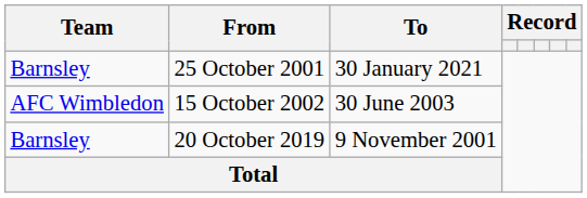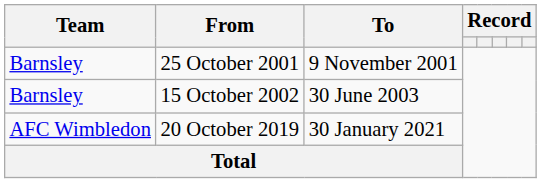25 October 2001 | To: 30 January 2021 -> 9 November 2001
15 October 2002 | Team: AFC Wimbledon -> Barnsley
20 October 2019 | Team: Barnsley -> AFC Wimbledon
20 October 2019 | To: 9 November 2001 -> 30 January 2021
